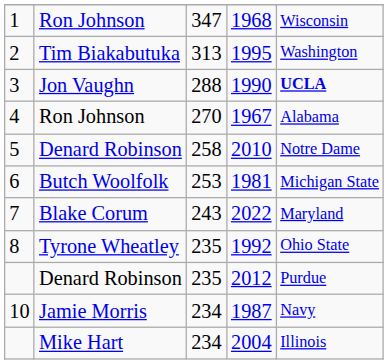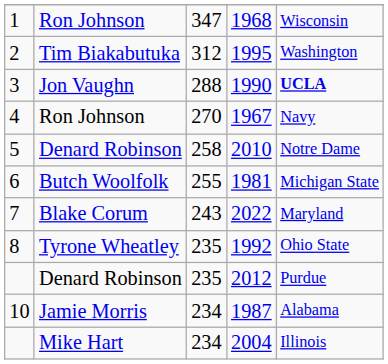1995 | column 3: 313 -> 312
1967 | column 5: Alabama -> Navy
1981 | column 3: 253 -> 255
1987 | column 5: Navy -> Alabama
